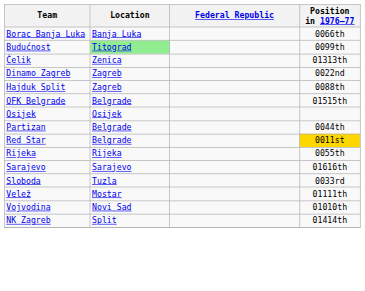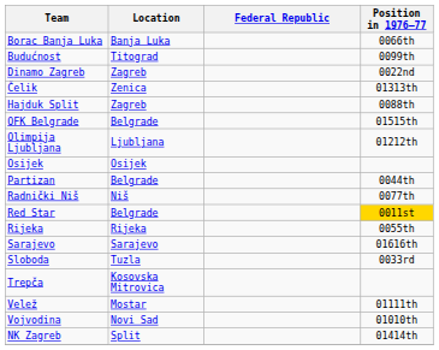Budućnost | Location: lightgreen background -> no background
rows swapped: Čelik <-> Dinamo Zagreb
+ row: Olimpija Ljubljana | Ljubljana | 01212th
+ row: Radnički Niš | Niš | 0077th
+ row: Trepča | Kosovska Mitrovica
